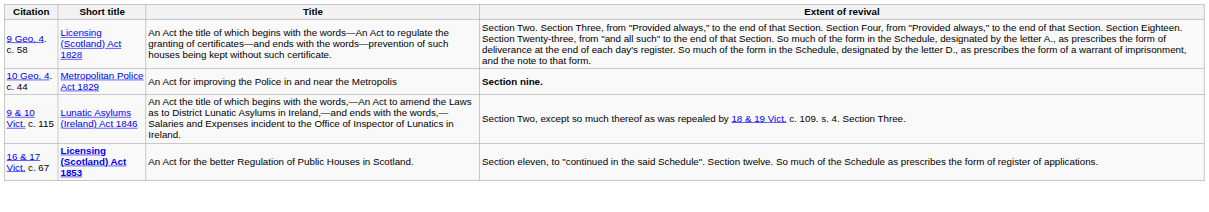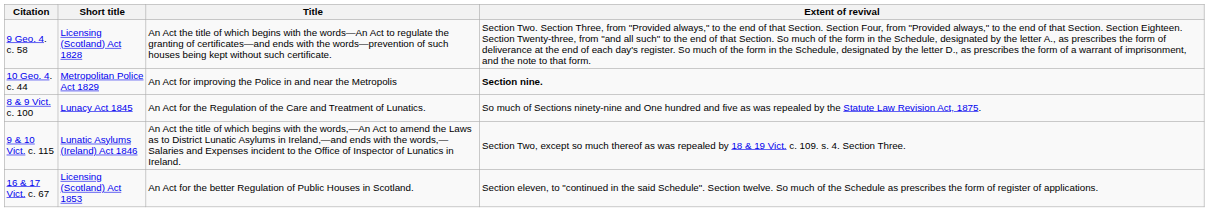+ row: 8 & 9 Vict. c. 100 | Lunacy Act 1845 | An Act for the Regulation of the Care and Treatment of Lunatics. | So much of Sections ninety-nine and One hundred and five as was repealed by the Statute Law Revision Act, 1875.
16 & 17 Vict. c. 67 | Short title: bold -> normal
